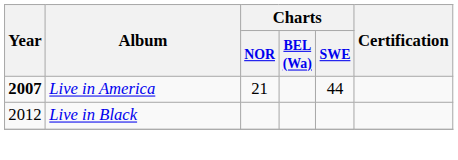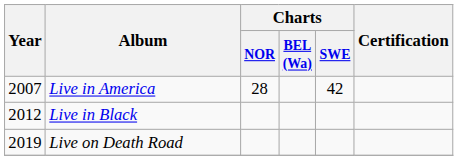Live in America | Year: bold -> normal
Live in America | Charts / NOR: 21 -> 28
Live in America | Charts / SWE: 44 -> 42
+ row: 2019 | Live on Death Road
